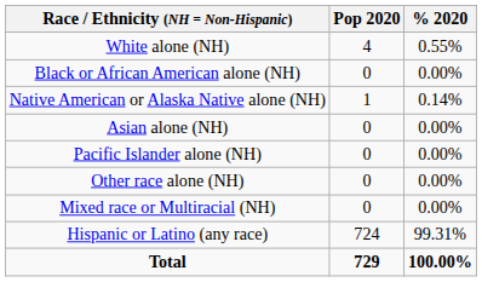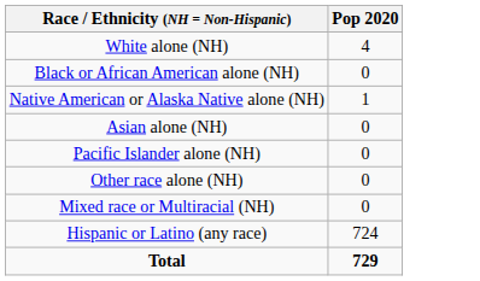- column: % 2020 | 0.55% | 0.00% | 0.14% | 0.00% | 0.00% | 0.00% | 0.00% | 99.31% | 100.00%
